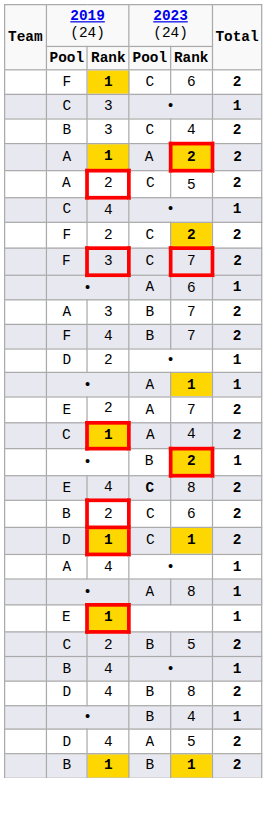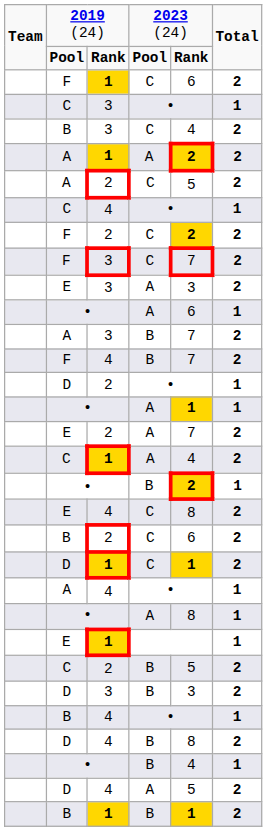+ row: E | 3 | A | 3 | 2
E / 4 | column 4: bold -> normal
+ row: D | 3 | B | 3 | 2
